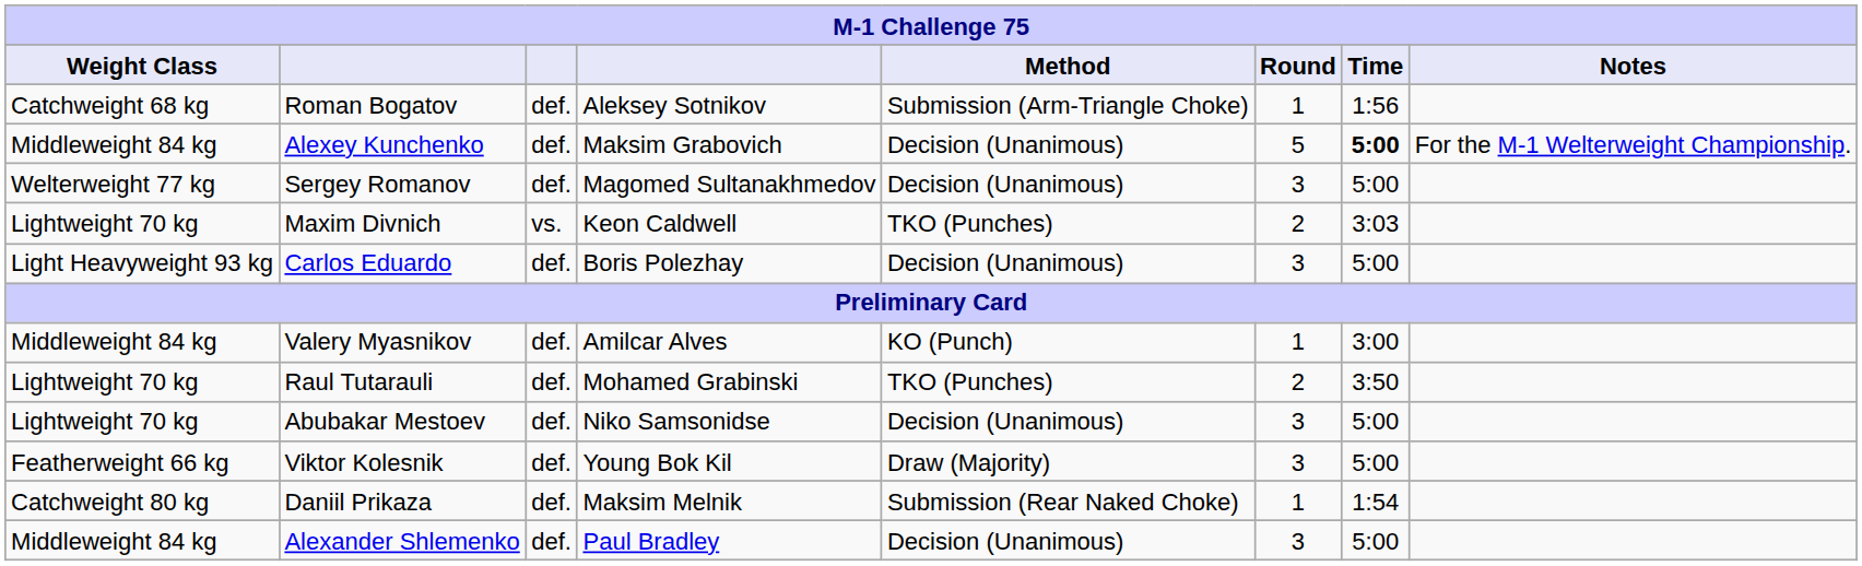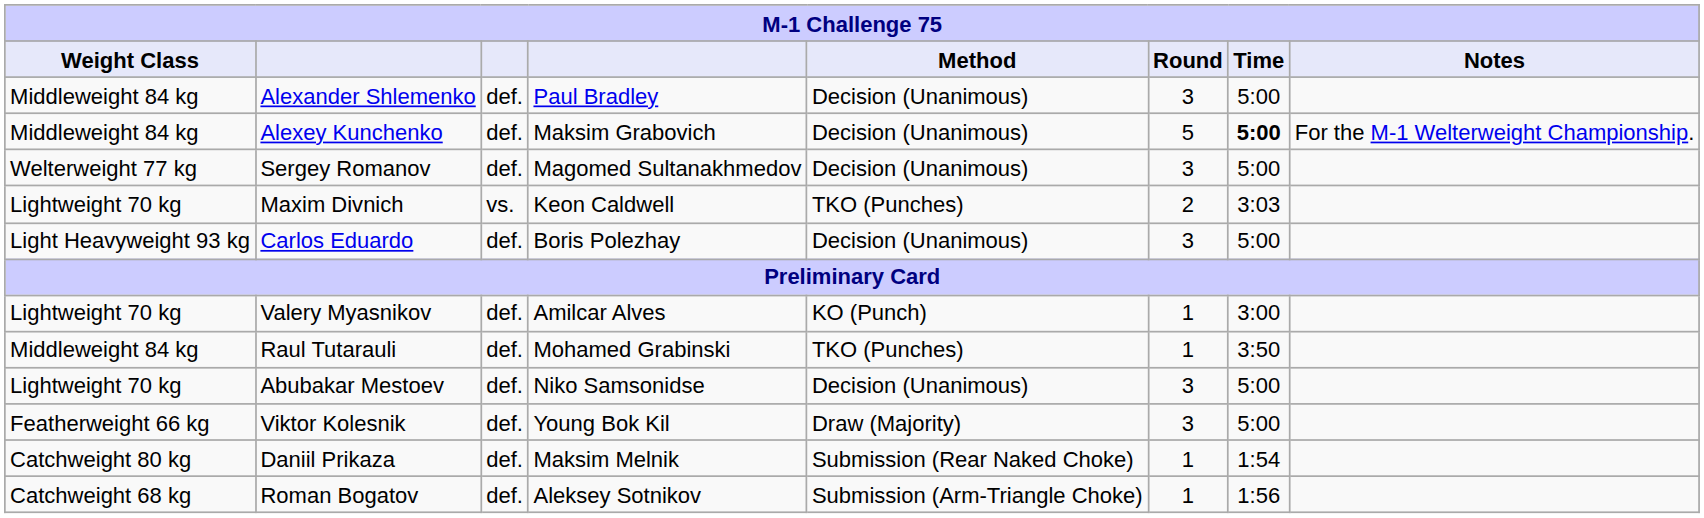rows swapped: Alexander Shlemenko <-> Roman Bogatov
Valery Myasnikov | Weight Class: Middleweight 84 kg -> Lightweight 70 kg
Raul Tutarauli | Weight Class: Lightweight 70 kg -> Middleweight 84 kg
Raul Tutarauli | Round: 2 -> 1
